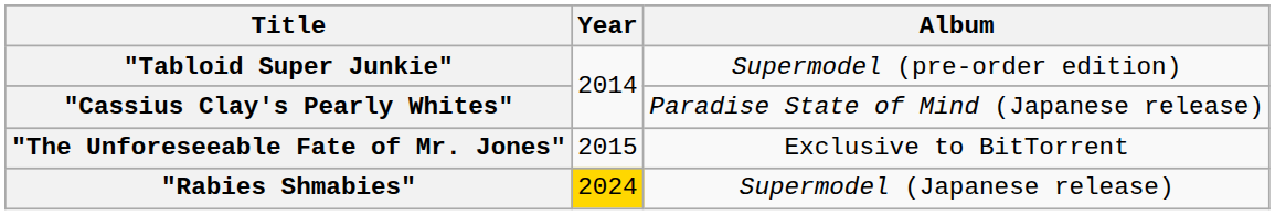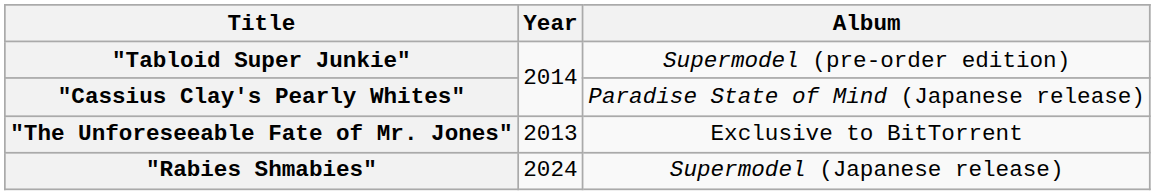"The Unforeseeable Fate of Mr. Jones" | Year: 2015 -> 2013
"Rabies Shmabies" | Year: gold background -> no background
